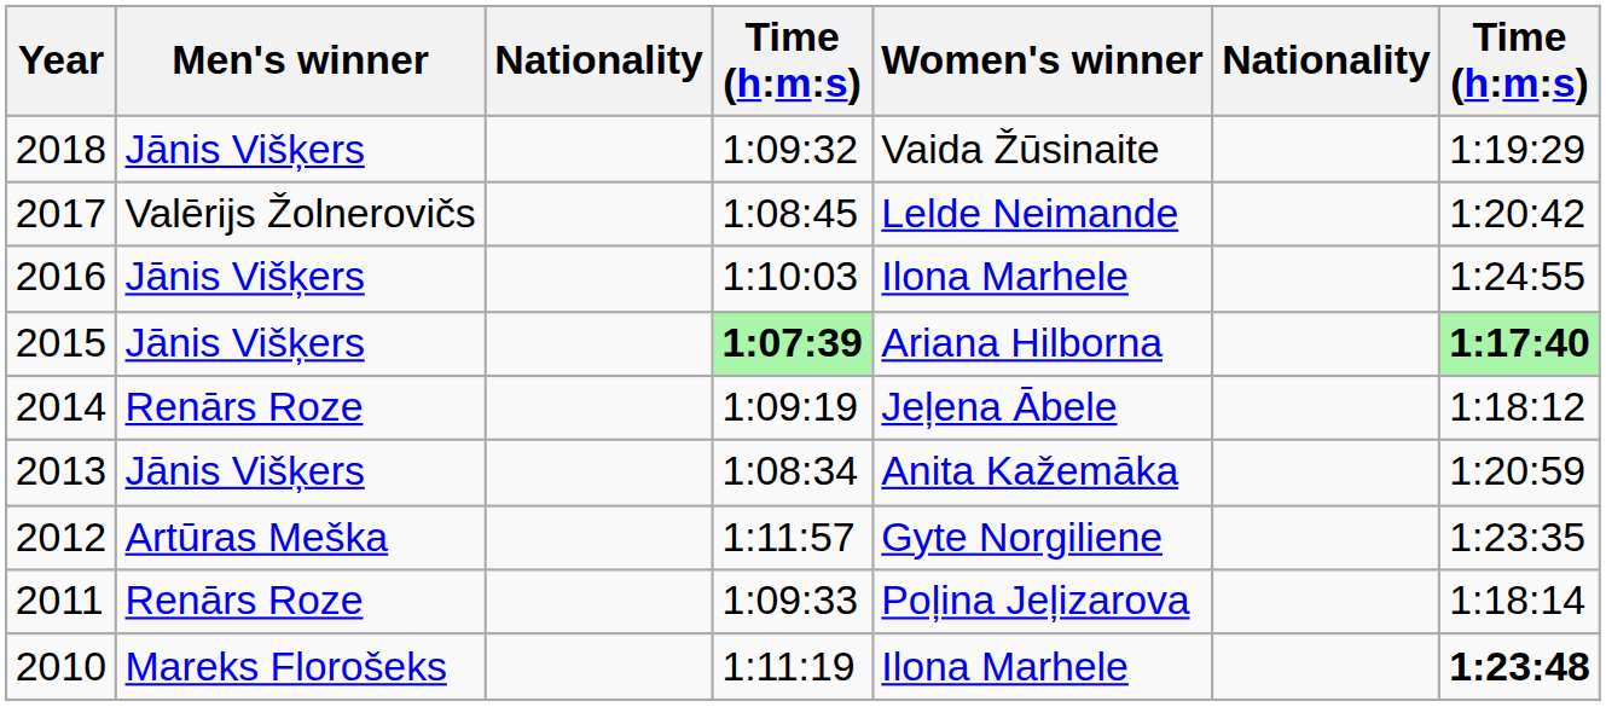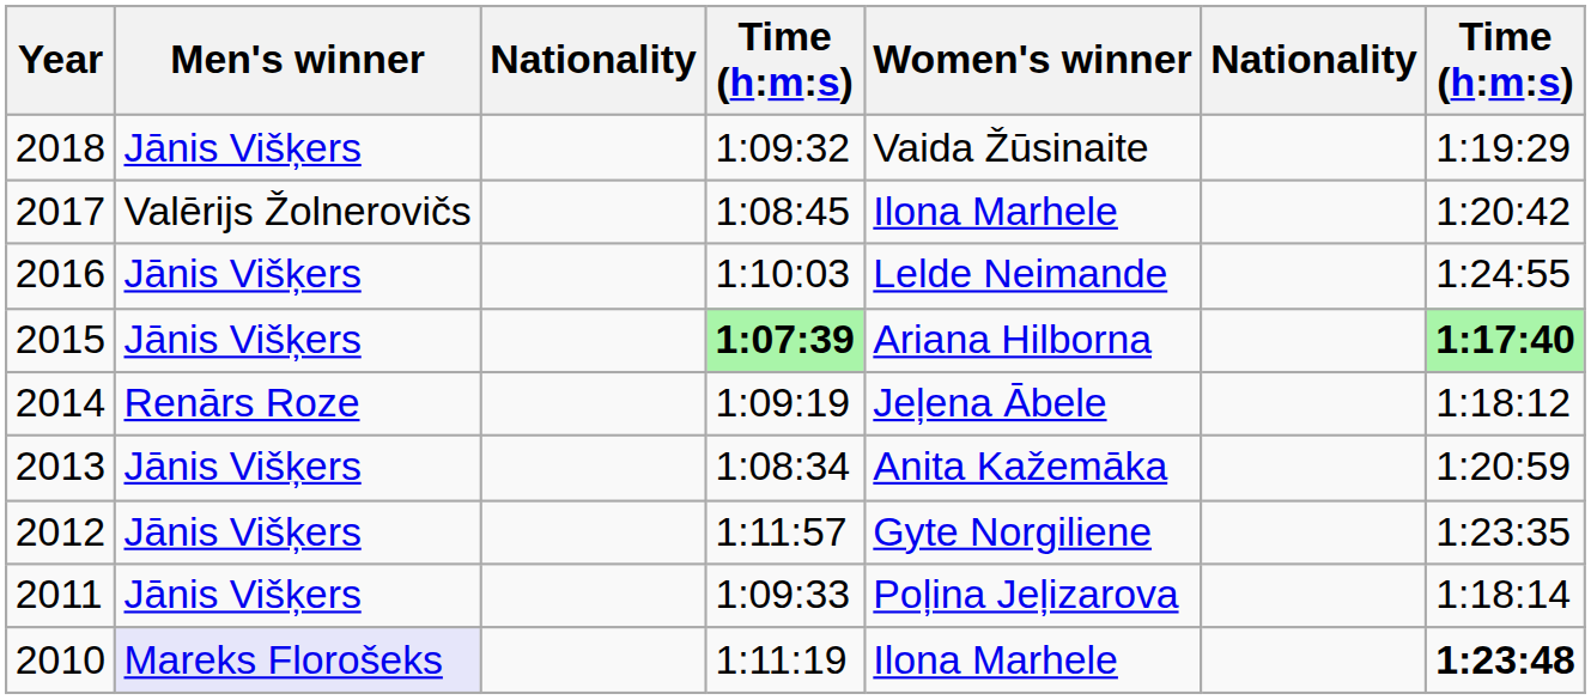2017 | Women's winner: Lelde Neimande -> Ilona Marhele
2016 | Women's winner: Ilona Marhele -> Lelde Neimande
2012 | Men's winner: Artūras Meška -> Jānis Višķers
2011 | Men's winner: Renārs Roze -> Jānis Višķers
2010 | Men's winner: no background -> lavender background
